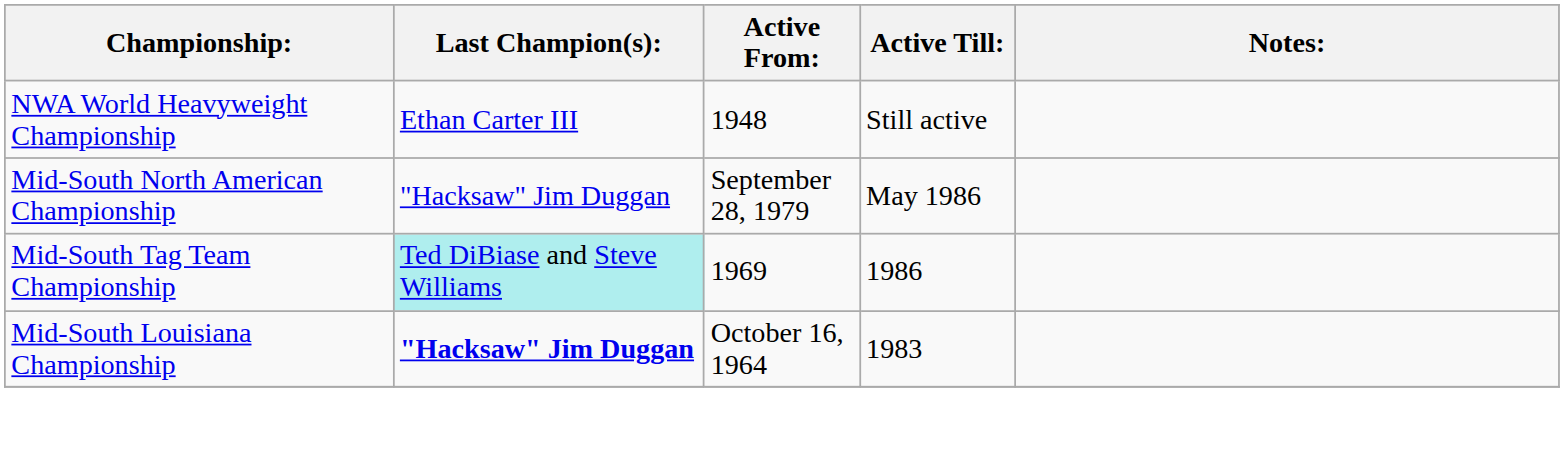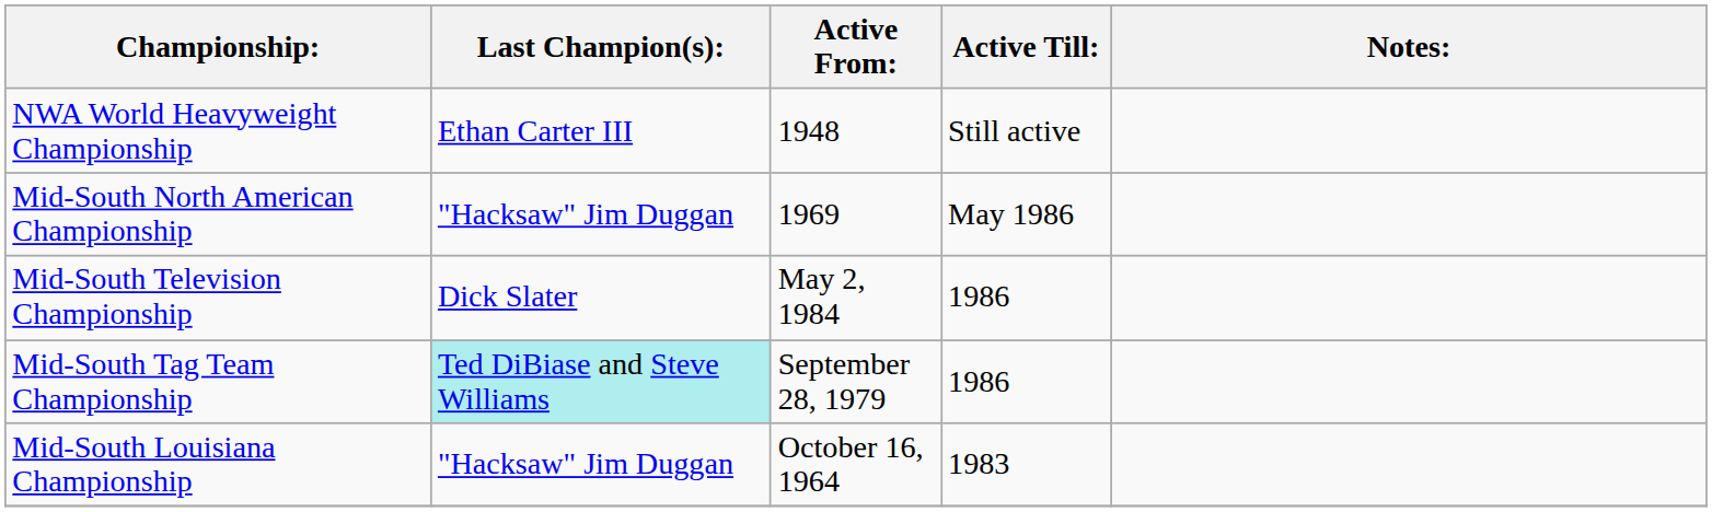Mid-South North American Championship | Active From:: September 28, 1979 -> 1969
+ row: Mid-South Television Championship | Dick Slater | May 2, 1984 | 1986
Mid-South Tag Team Championship | Active From:: 1969 -> September 28, 1979
Mid-South Louisiana Championship | Last Champion(s):: bold -> normal
